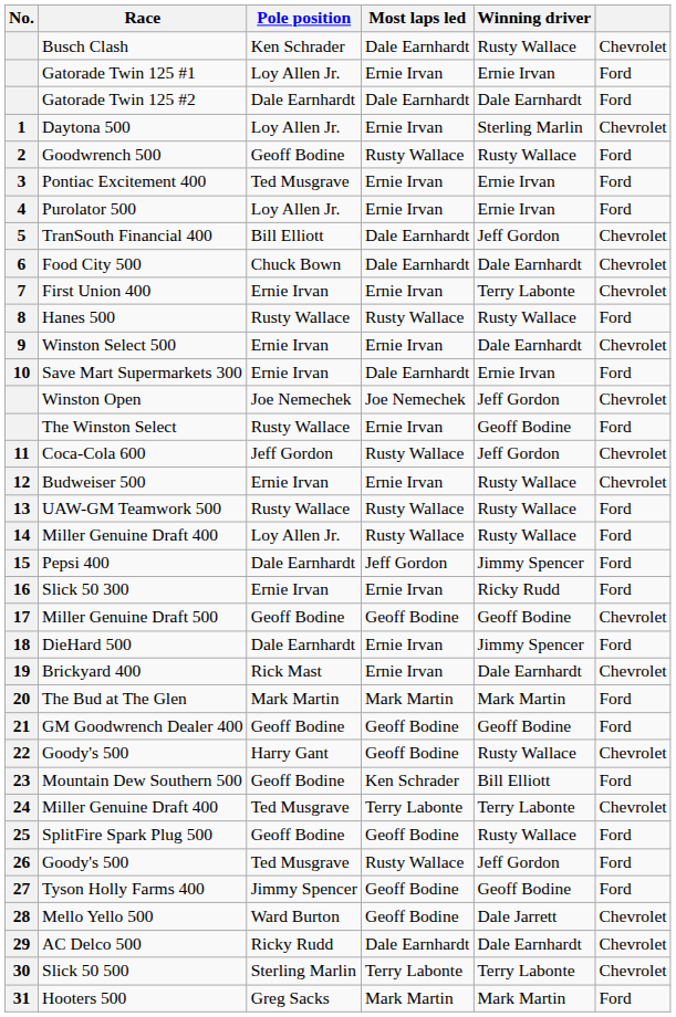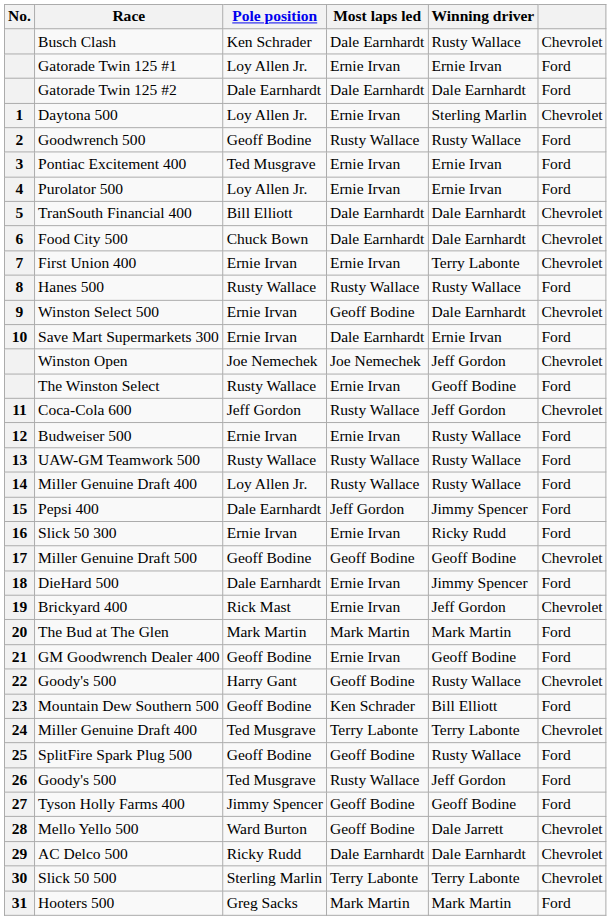TranSouth Financial 400 | Winning driver: Jeff Gordon -> Dale Earnhardt
Winston Select 500 | Most laps led: Ernie Irvan -> Geoff Bodine
Budweiser 500 | column 6: Chevrolet -> Ford
Brickyard 400 | Winning driver: Dale Earnhardt -> Jeff Gordon
GM Goodwrench Dealer 400 | Most laps led: Geoff Bodine -> Ernie Irvan
